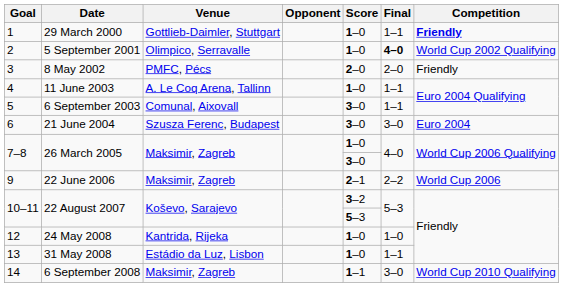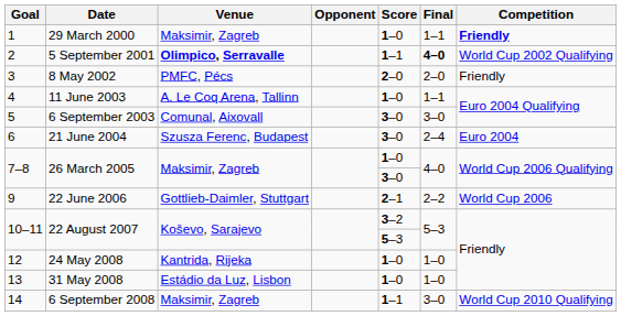1 | Venue: Gottlieb-Daimler, Stuttgart -> Maksimir, Zagreb
2 | Venue: normal -> bold
2 | Score: 1–0 -> 1–1
5 | Final: 1–1 -> 3–0
6 | Final: 3–0 -> 2–4
9 | Venue: Maksimir, Zagreb -> Gottlieb-Daimler, Stuttgart
13 | Final: 1–1 -> 1–0
